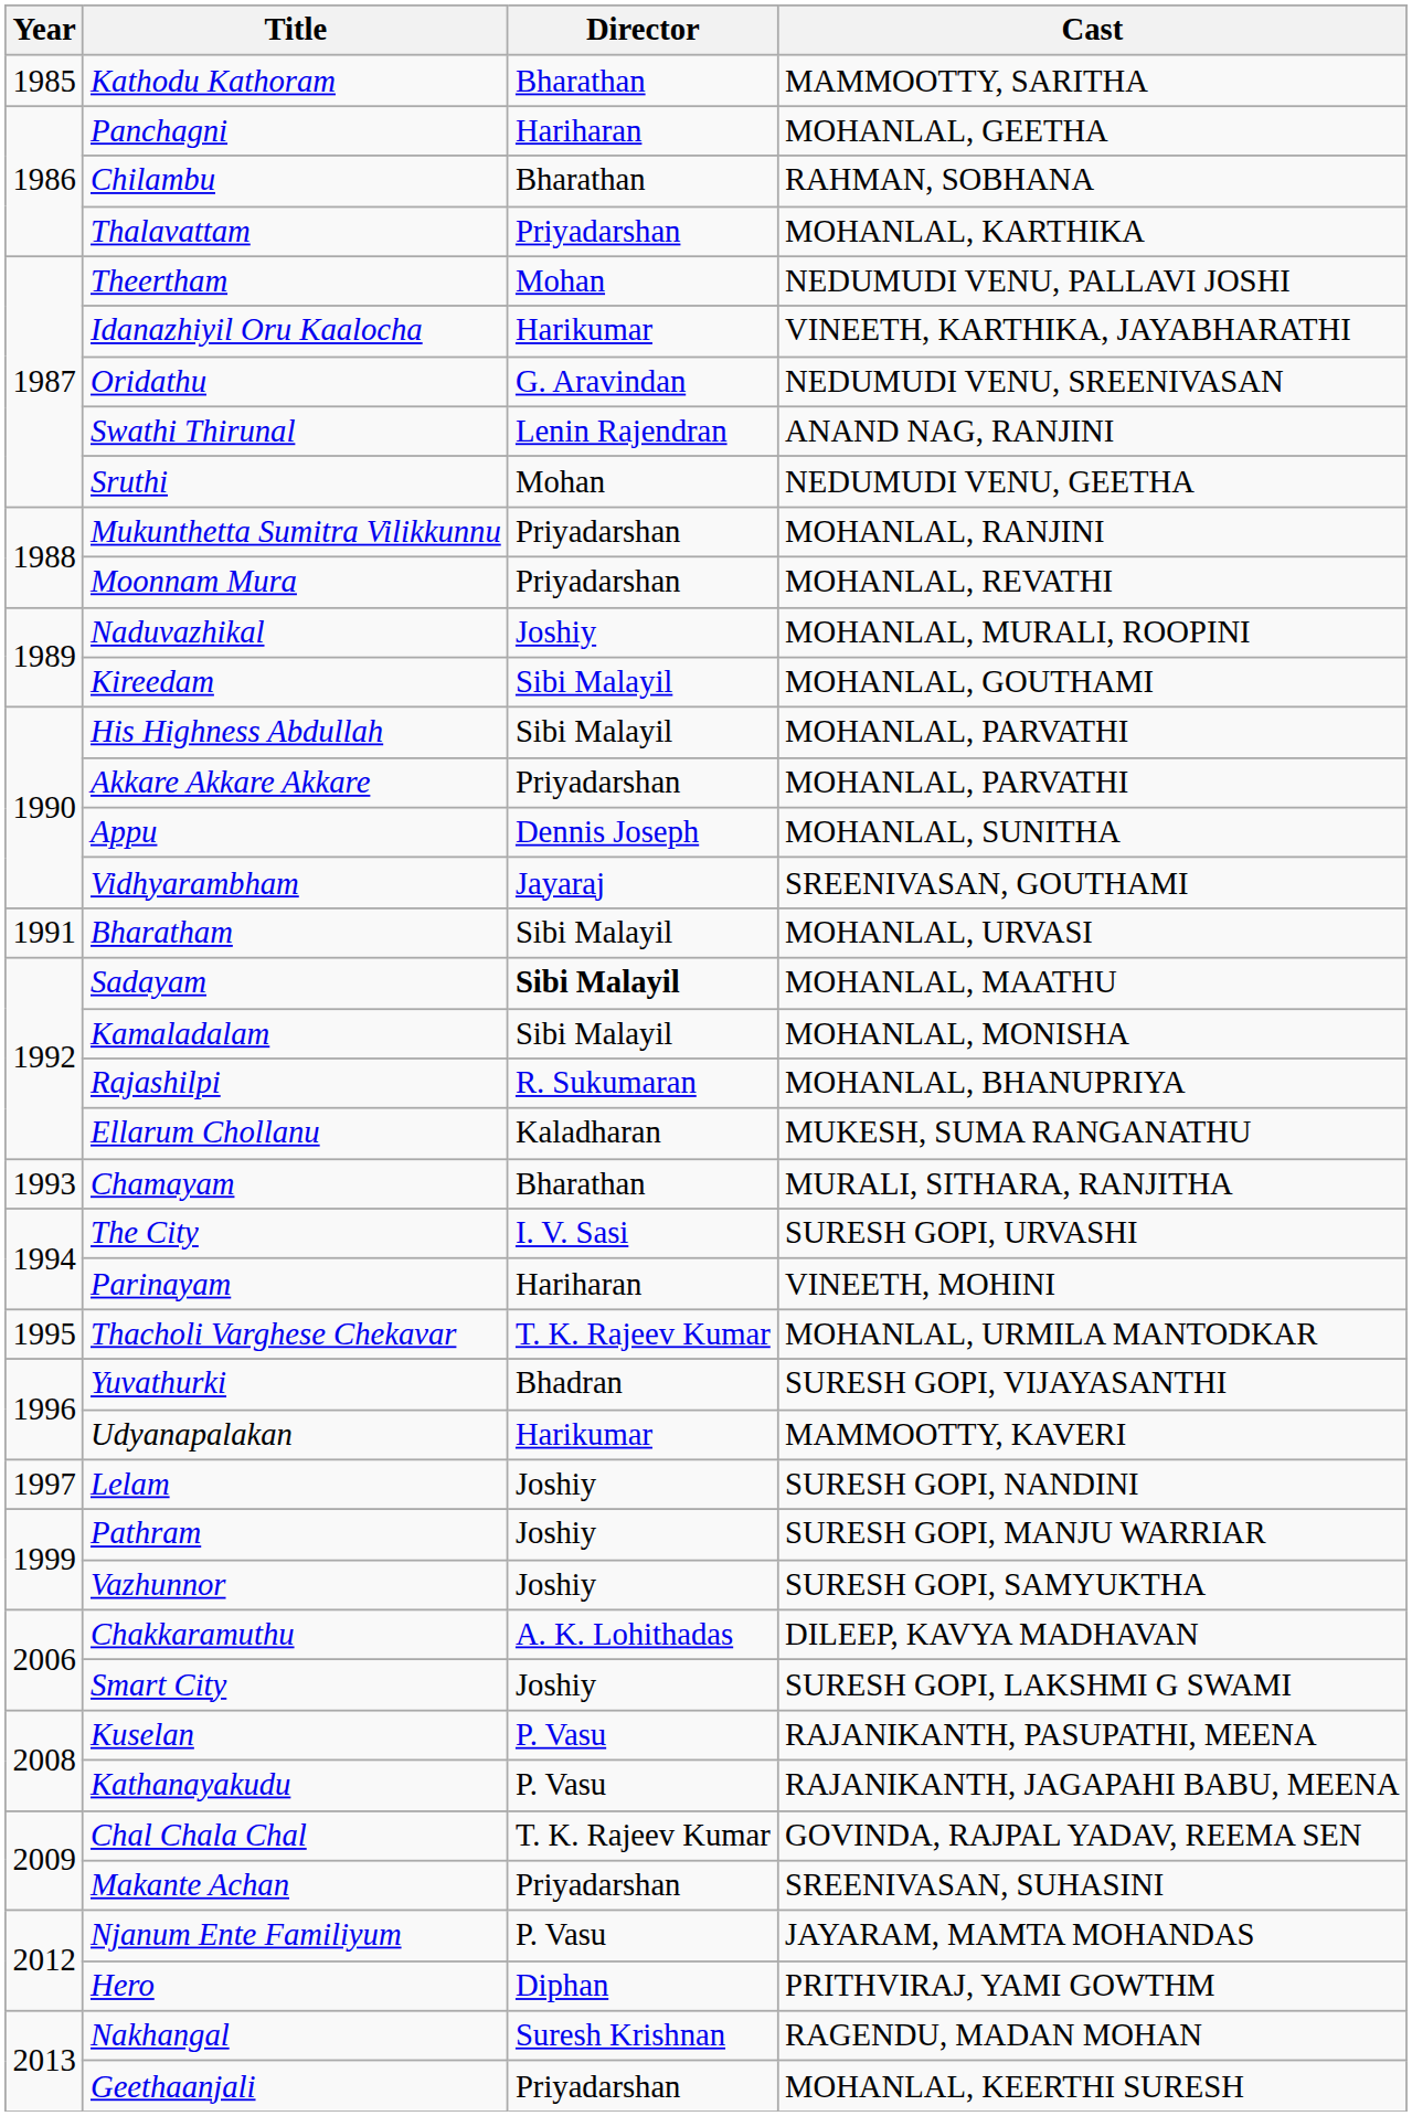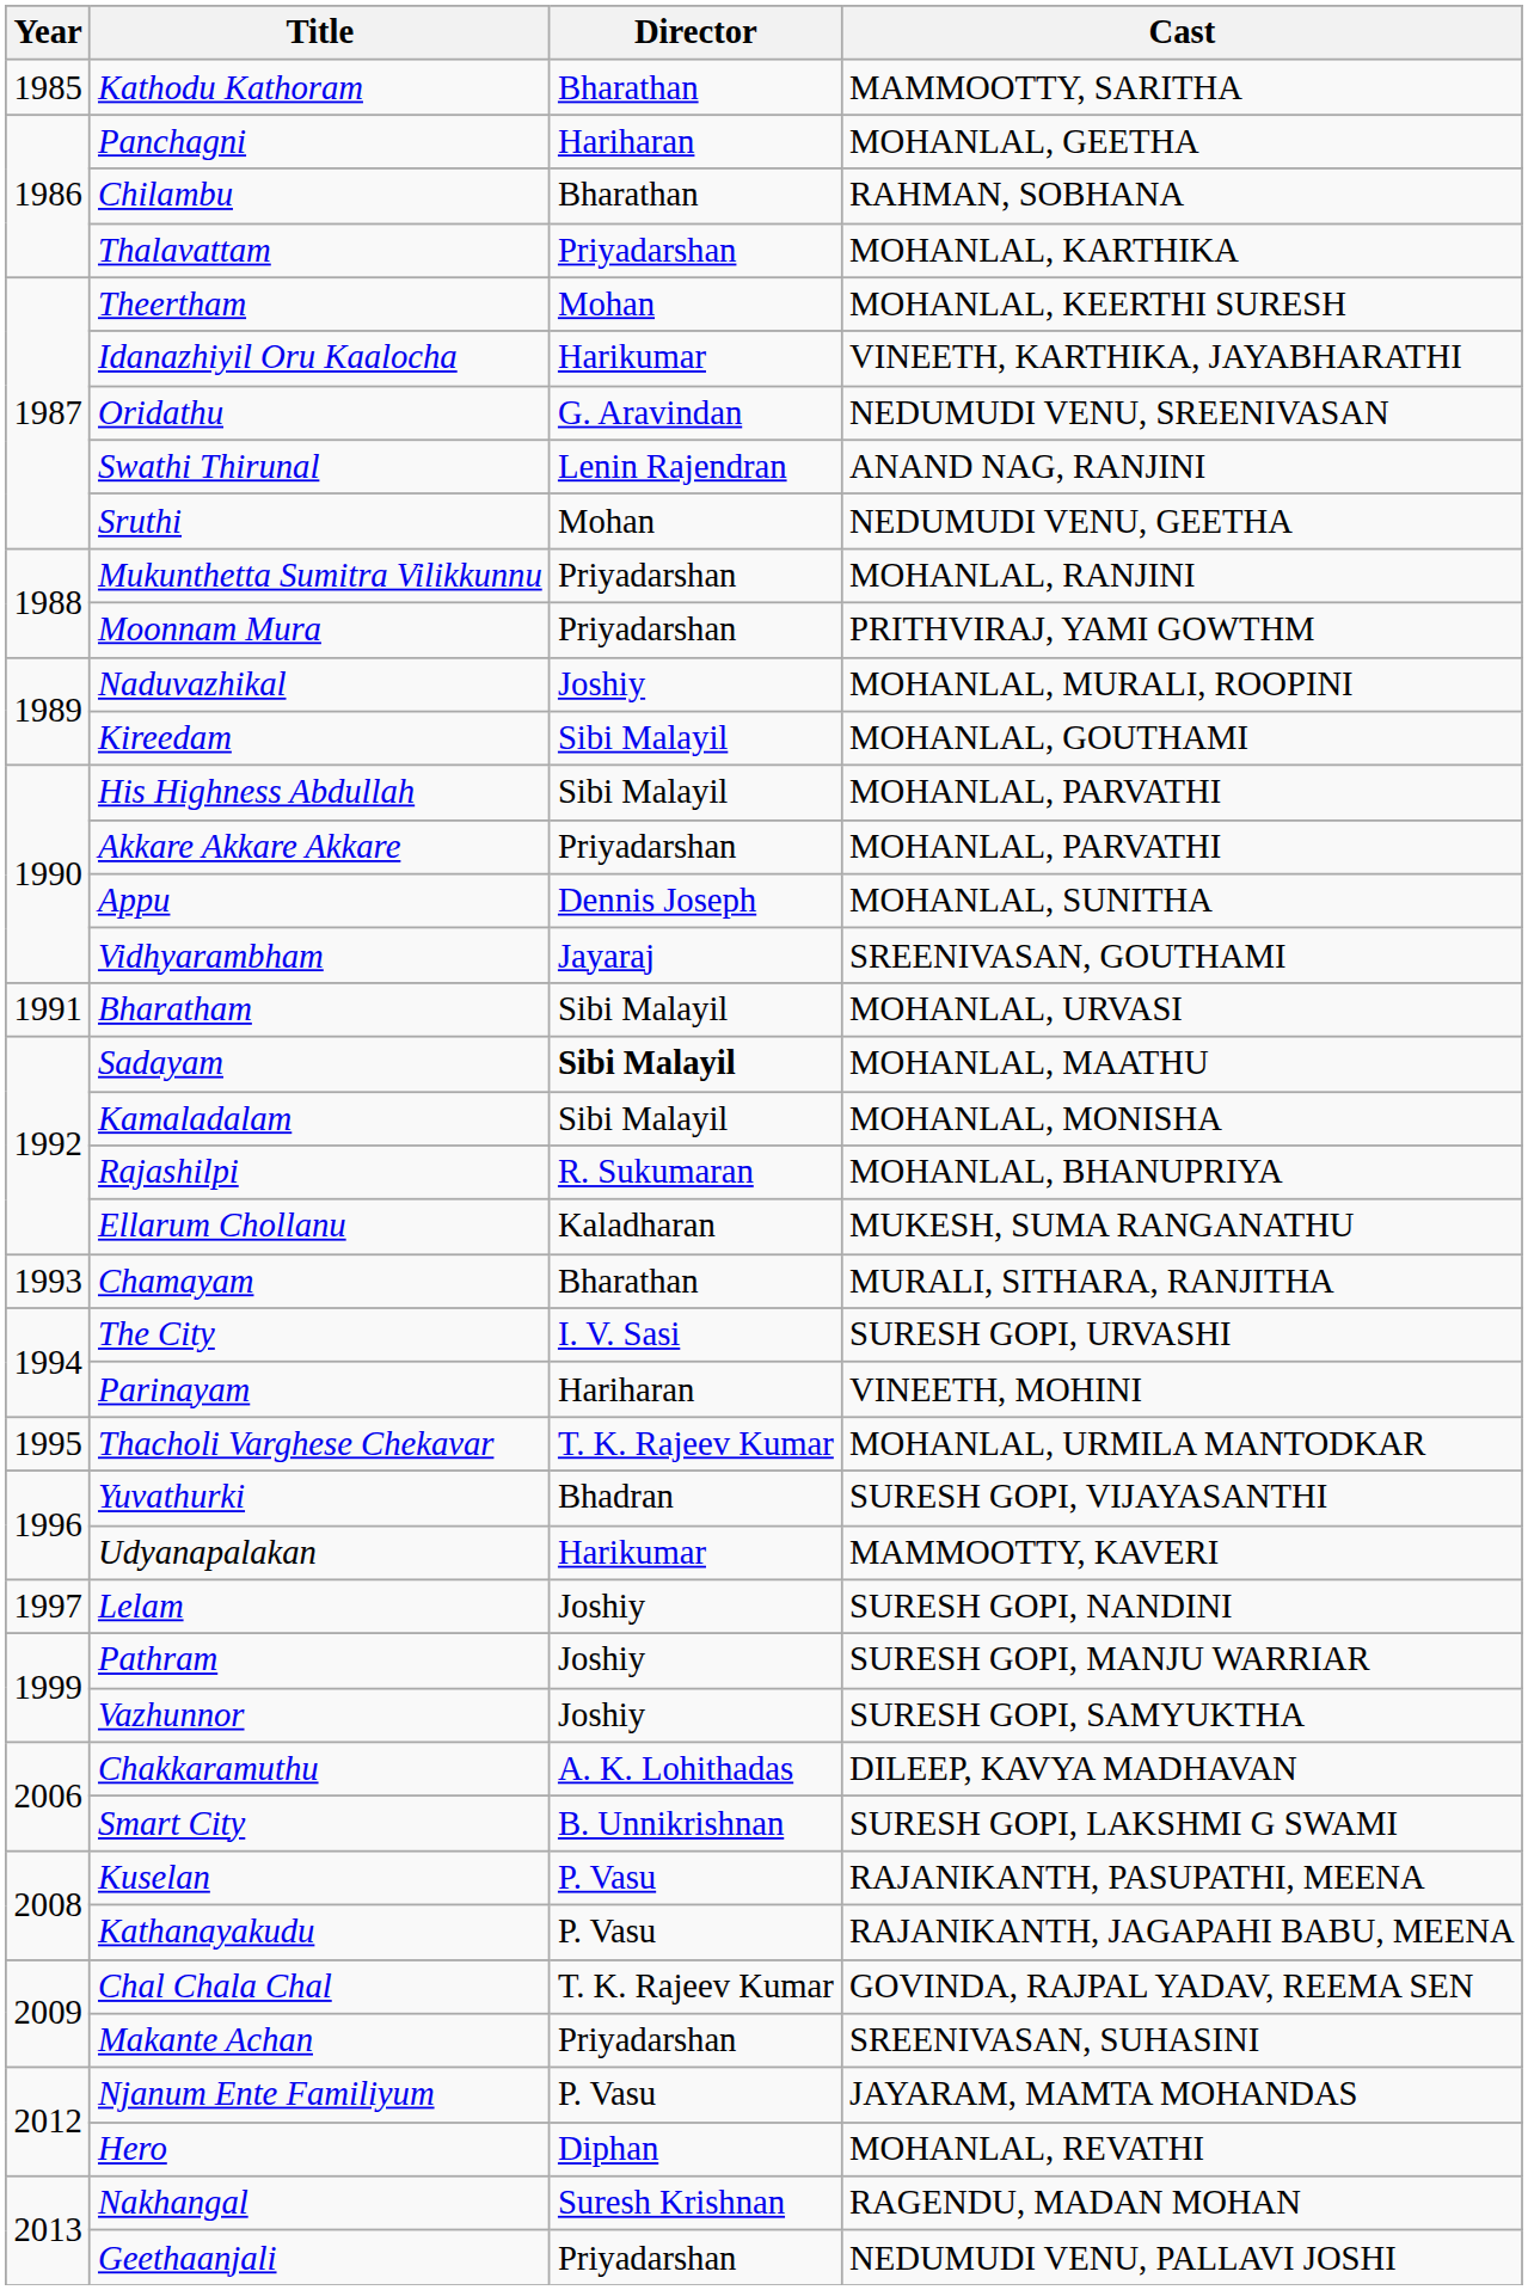Theertham | Cast: NEDUMUDI VENU, PALLAVI JOSHI -> MOHANLAL, KEERTHI SURESH
Moonnam Mura | Cast: MOHANLAL, REVATHI -> PRITHVIRAJ, YAMI GOWTHM
Smart City | Director: Joshiy -> B. Unnikrishnan
Hero | Cast: PRITHVIRAJ, YAMI GOWTHM -> MOHANLAL, REVATHI
Geethaanjali | Cast: MOHANLAL, KEERTHI SURESH -> NEDUMUDI VENU, PALLAVI JOSHI
